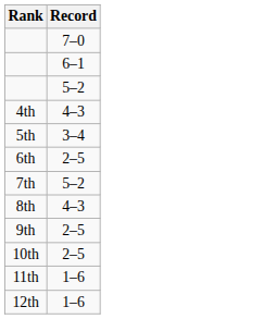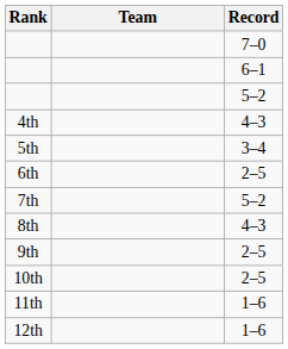+ column: Team
